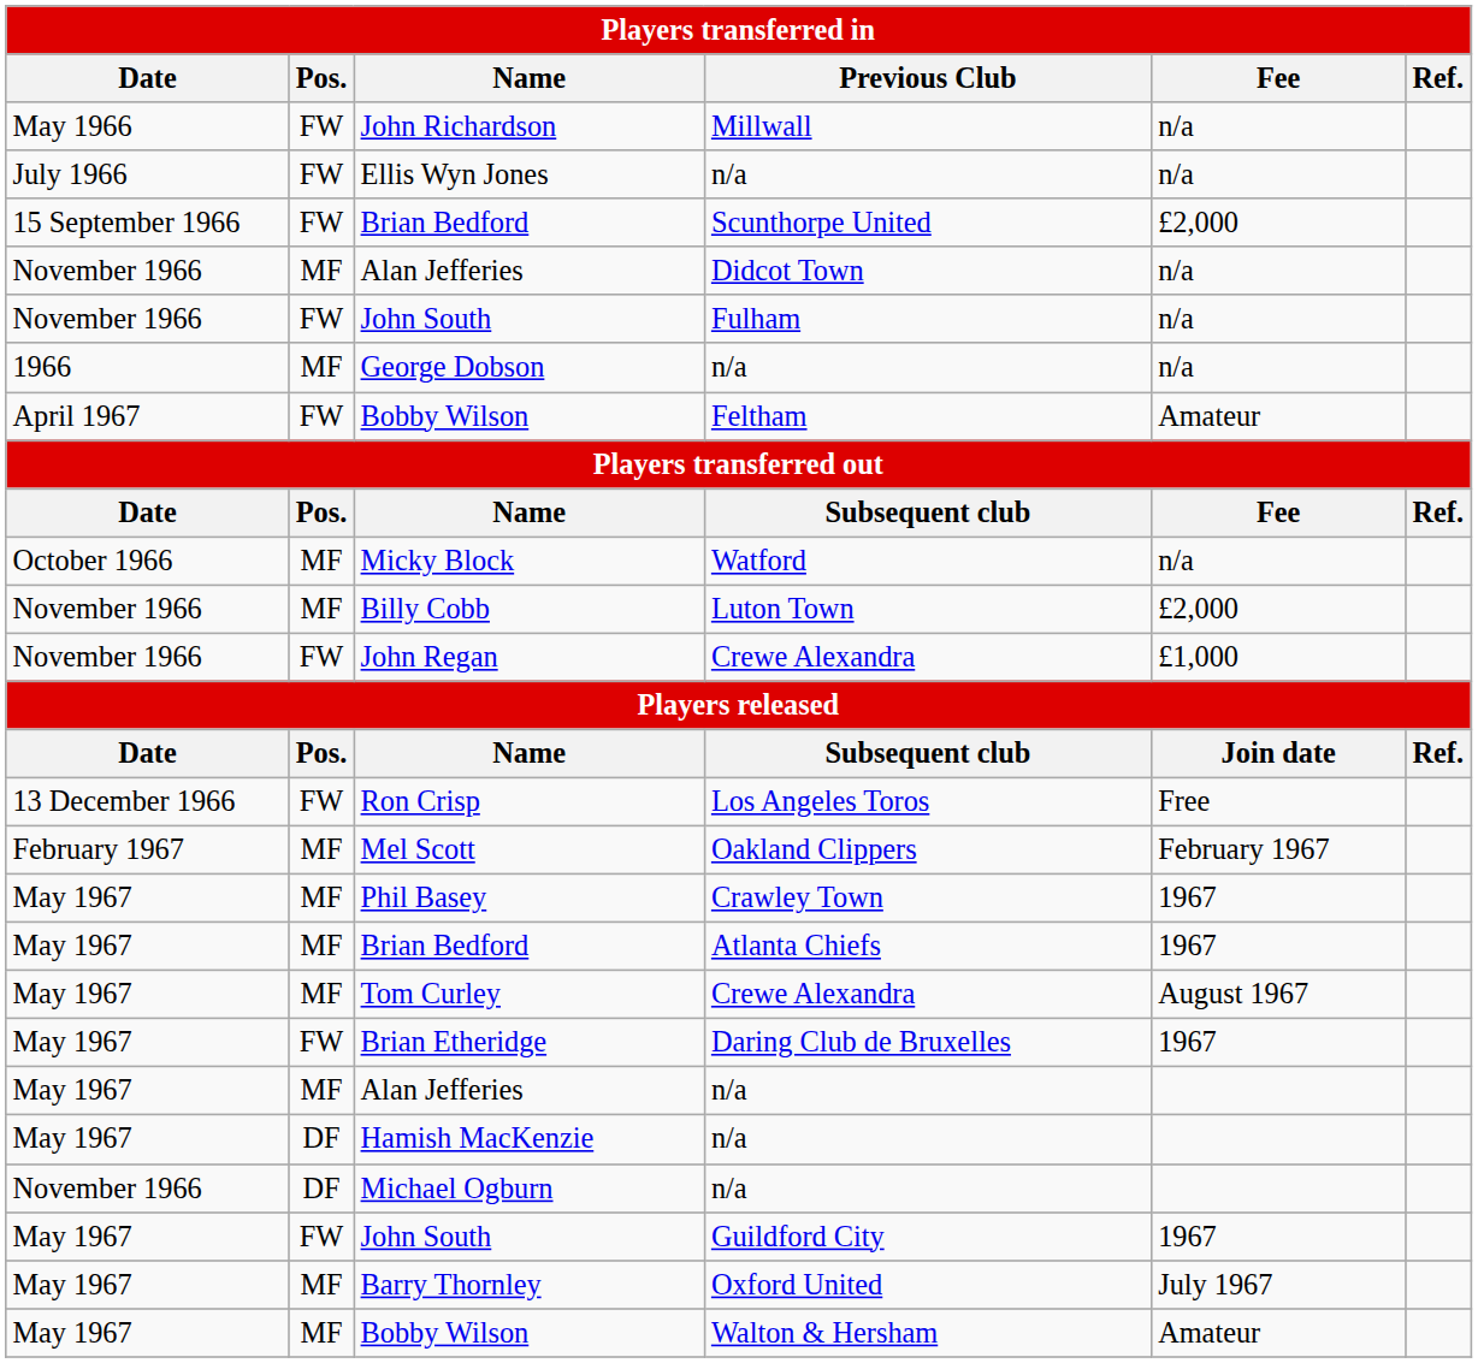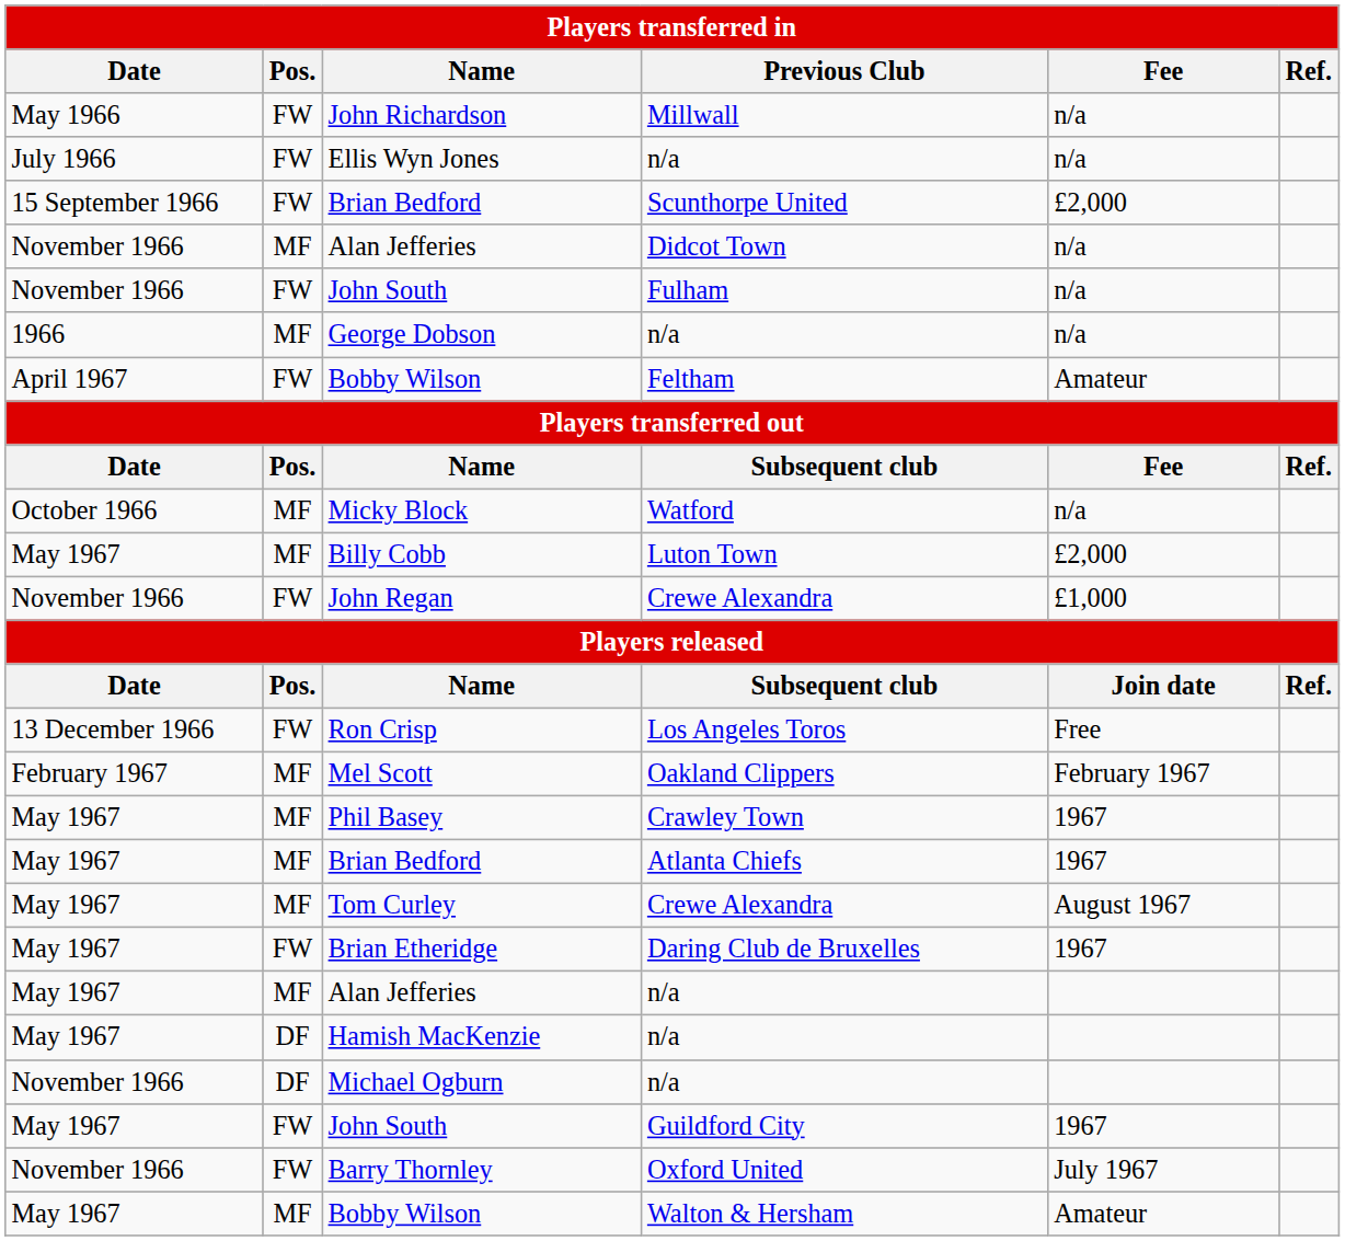Billy Cobb | Date: November 1966 -> May 1967
Barry Thornley | Date: May 1967 -> November 1966
Barry Thornley | Pos.: MF -> FW
